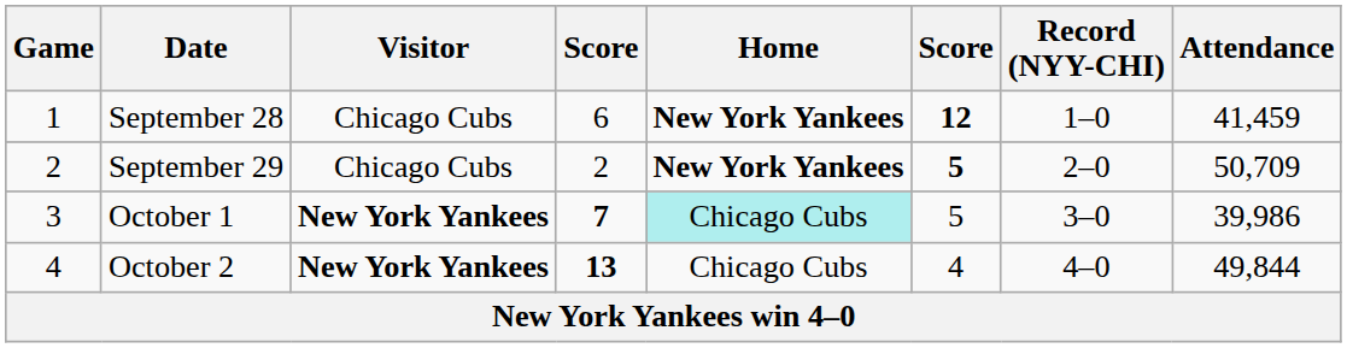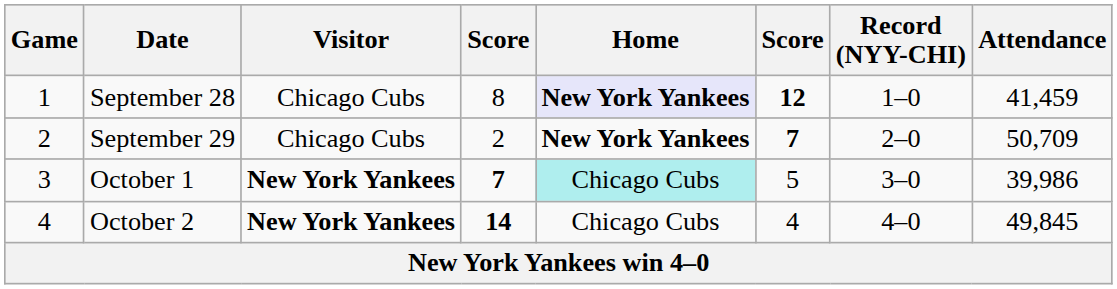September 28 | column 4: 6 -> 8
September 28 | Home: no background -> lavender background
September 29 | column 6: 5 -> 7
October 2 | column 4: 13 -> 14
October 2 | Attendance: 49,844 -> 49,845
